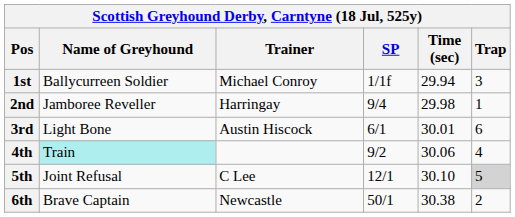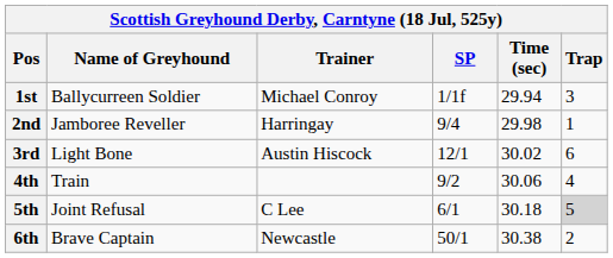3rd | SP: 6/1 -> 12/1
3rd | Time (sec): 30.01 -> 30.02
4th | Name of Greyhound: paleturquoise background -> no background
5th | SP: 12/1 -> 6/1
5th | Time (sec): 30.10 -> 30.18
